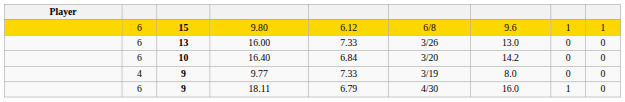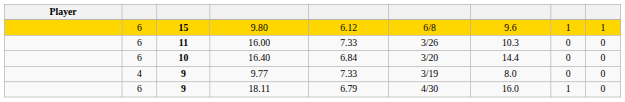16.00 | column 3: 13 -> 11
16.00 | column 7: 13.0 -> 10.3
16.40 | column 7: 14.2 -> 14.4
